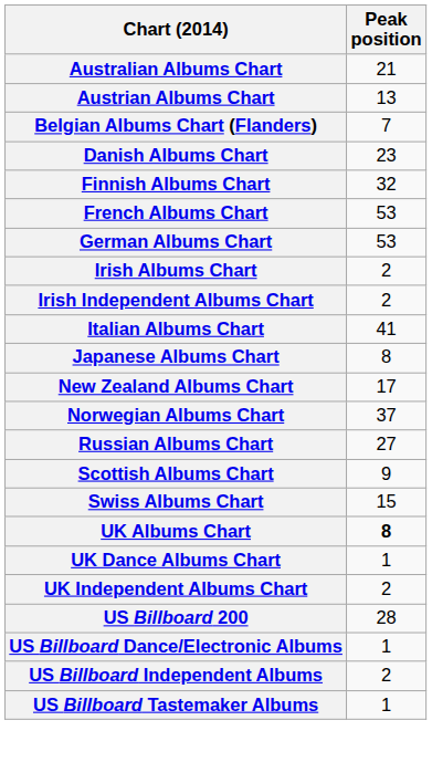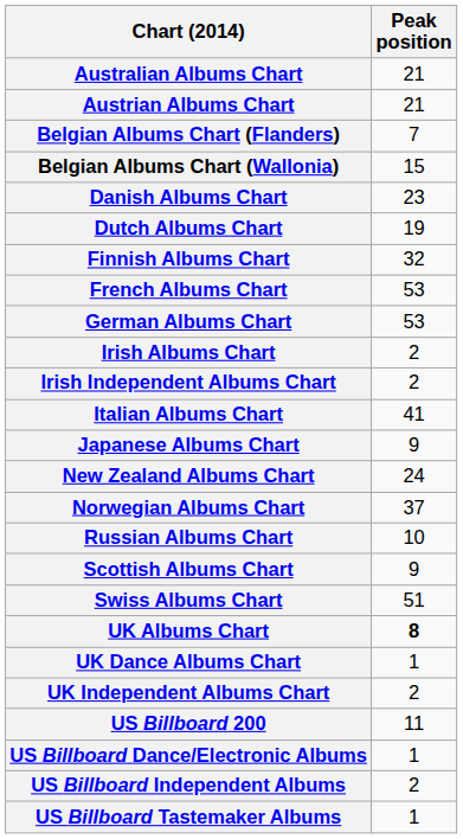Austrian Albums Chart | Peak position: 13 -> 21
+ row: Belgian Albums Chart (Wallonia) | 15
+ row: Dutch Albums Chart | 19
Japanese Albums Chart | Peak position: 8 -> 9
New Zealand Albums Chart | Peak position: 17 -> 24
Russian Albums Chart | Peak position: 27 -> 10
Swiss Albums Chart | Peak position: 15 -> 51
US Billboard 200 | Peak position: 28 -> 11
